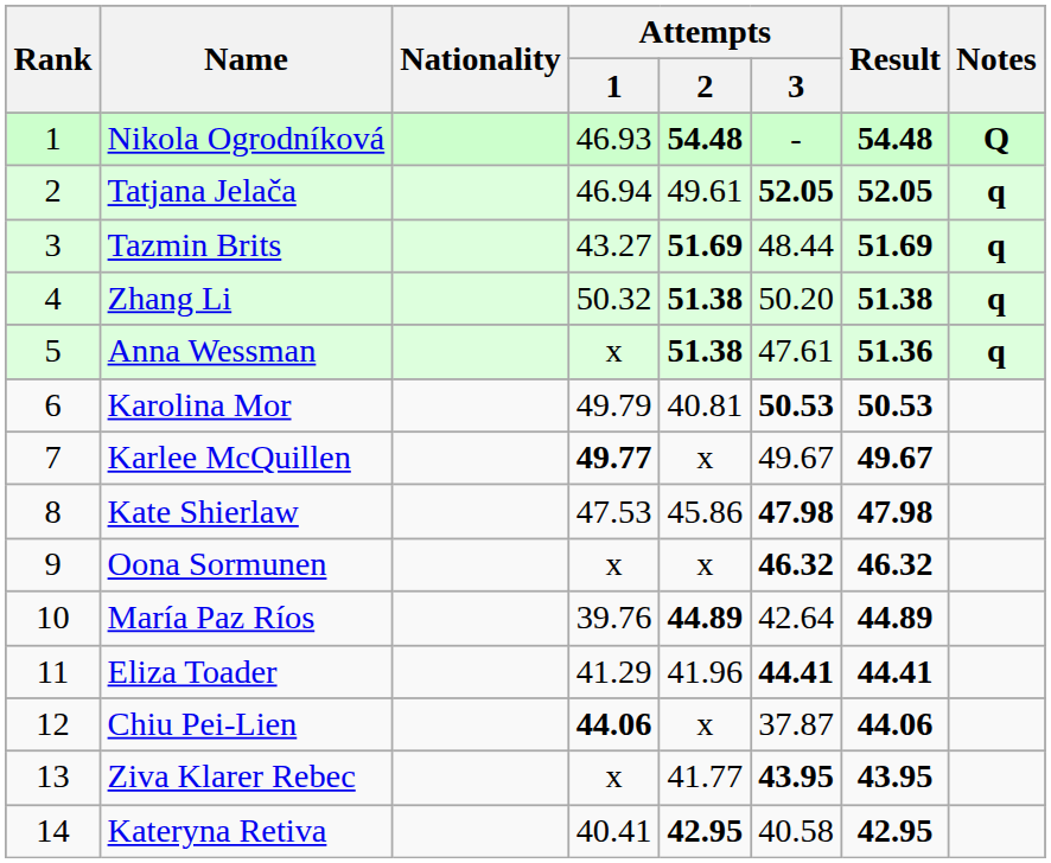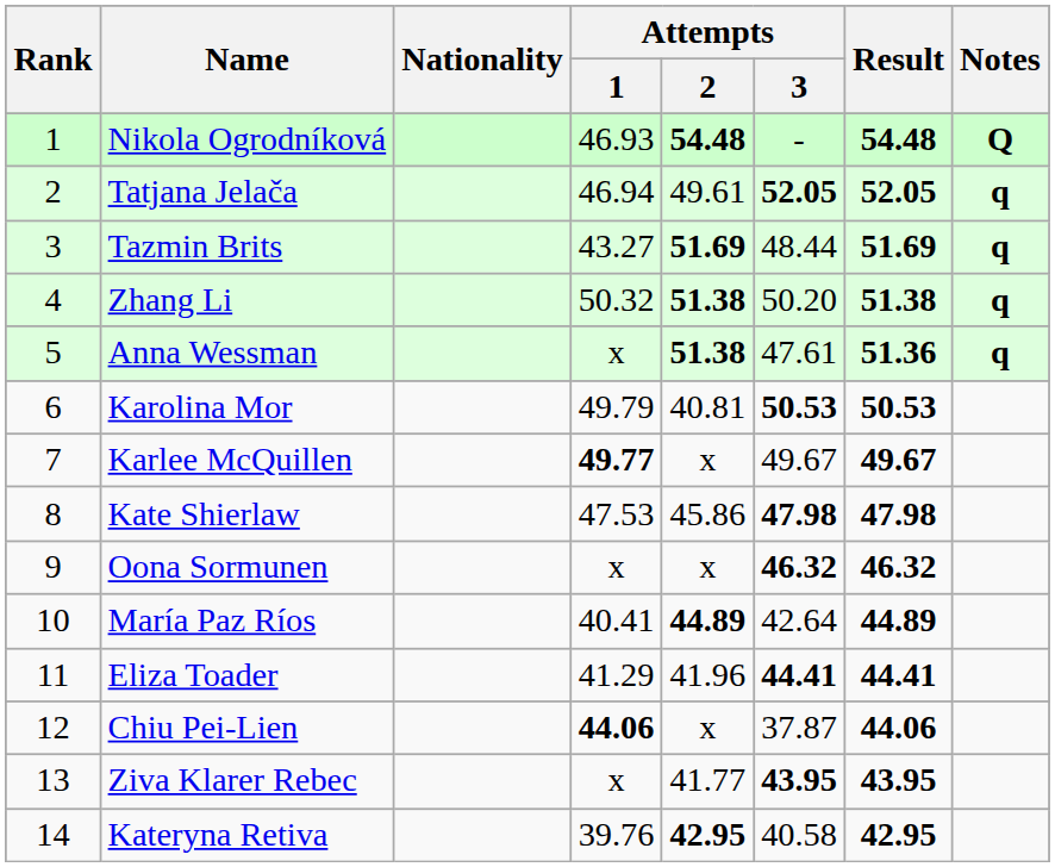María Paz Ríos | Attempts / 1: 39.76 -> 40.41
Kateryna Retiva | Attempts / 1: 40.41 -> 39.76
